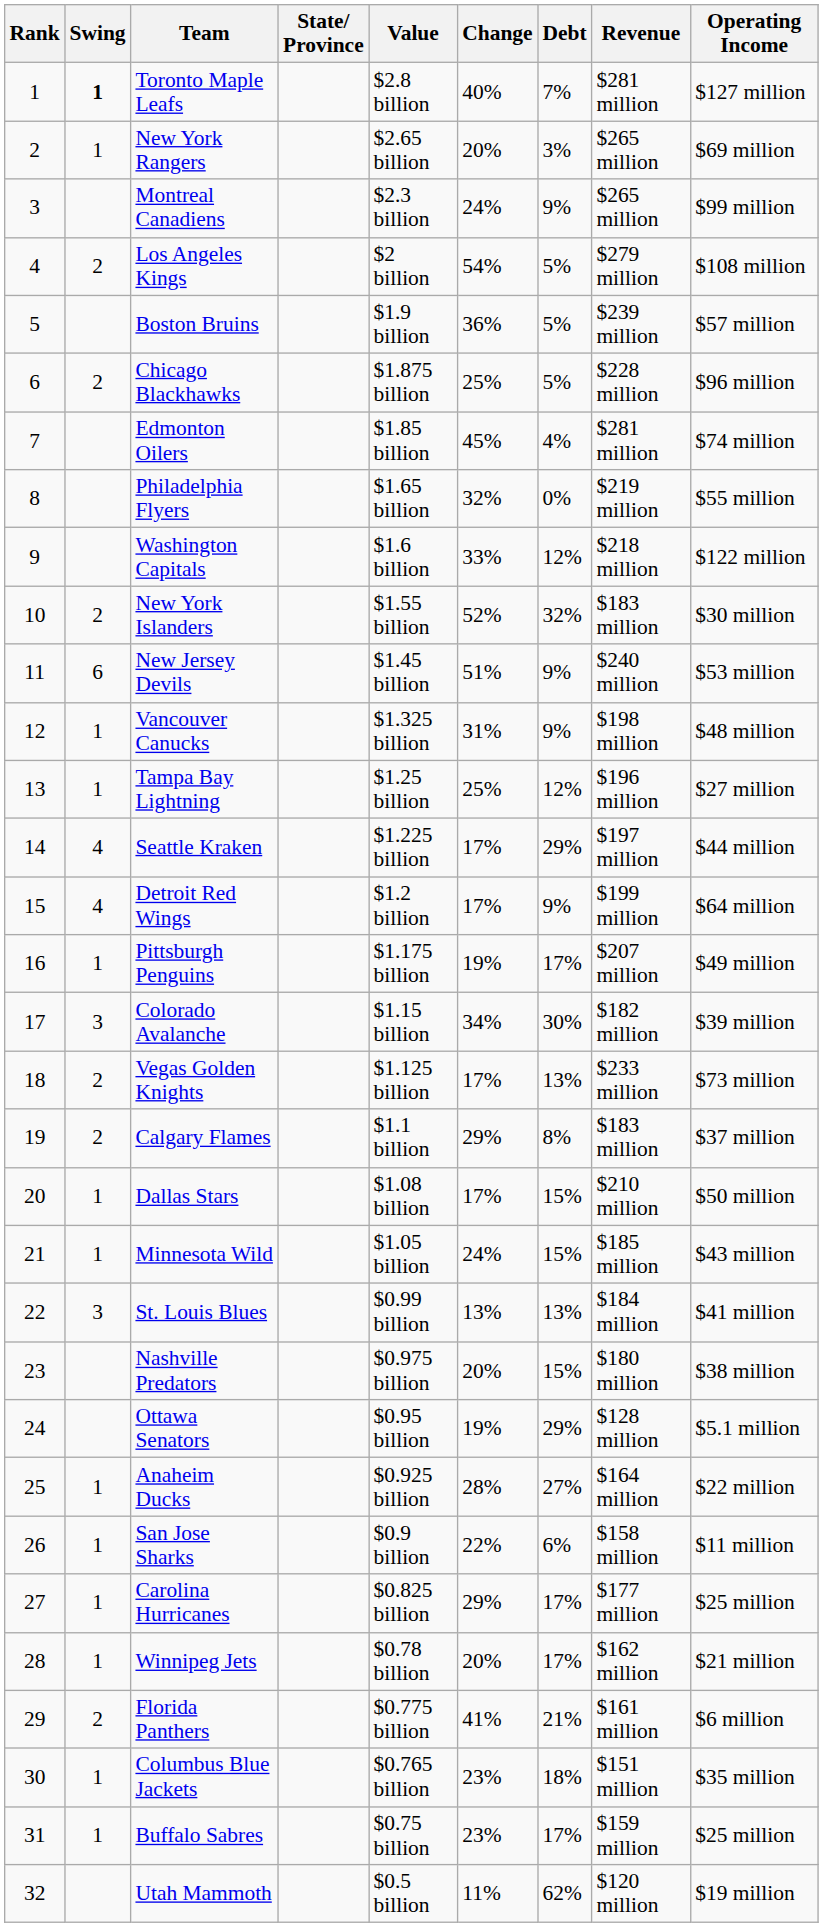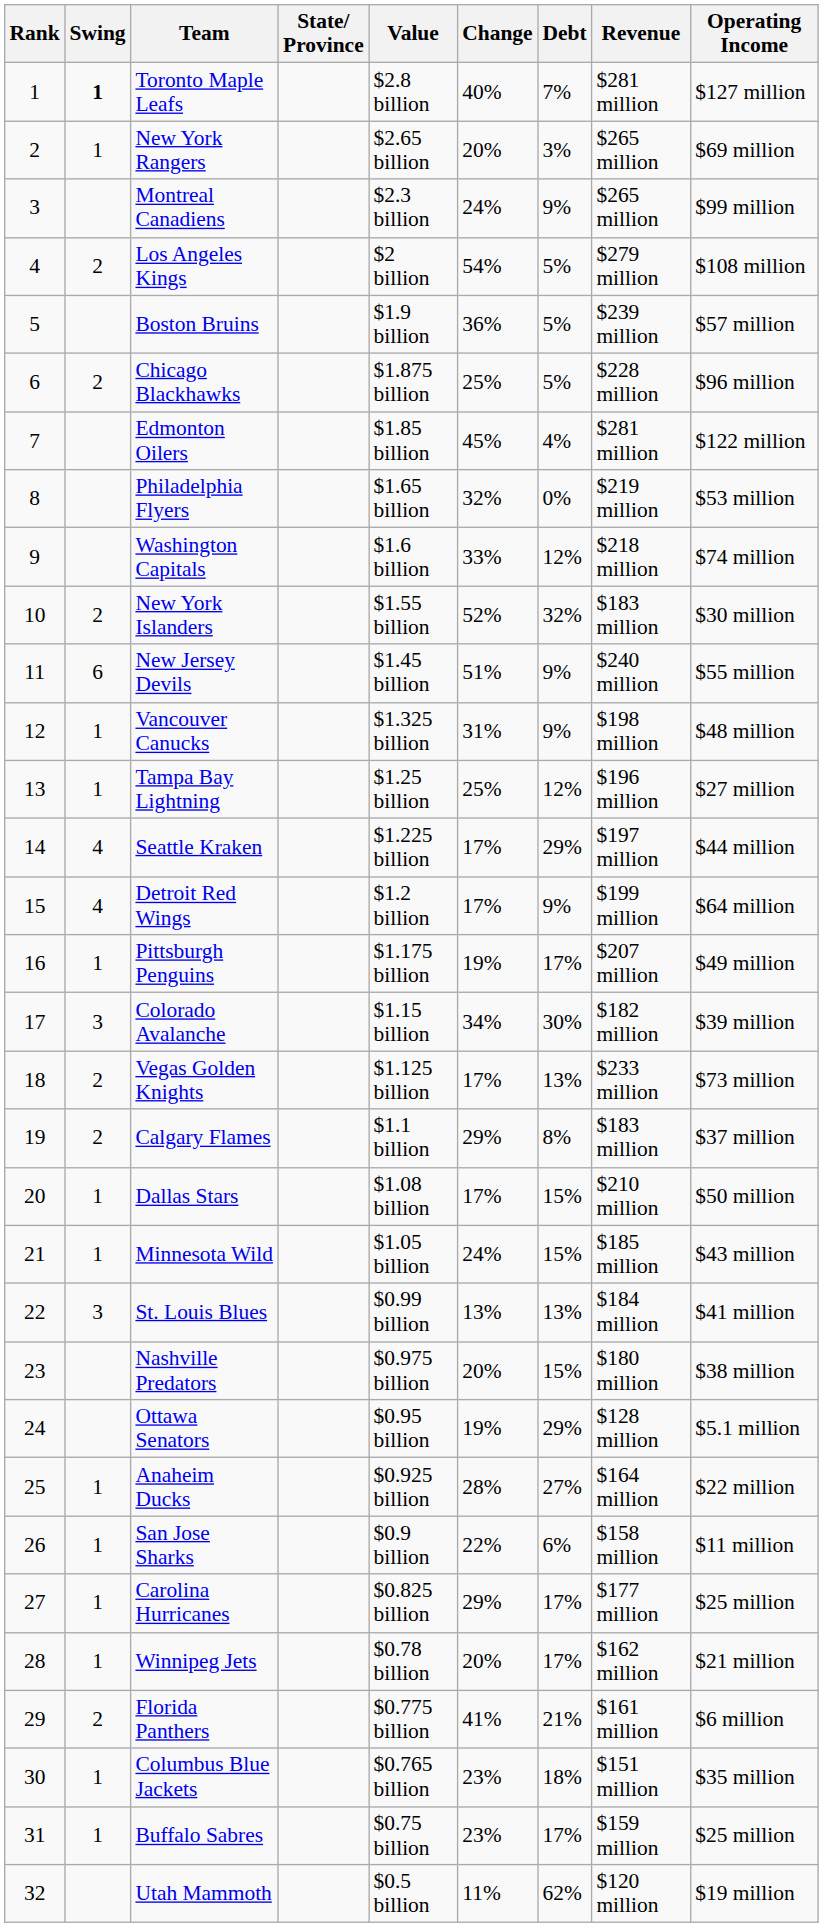Edmonton Oilers | Operating Income: $74 million -> $122 million
Philadelphia Flyers | Operating Income: $55 million -> $53 million
Washington Capitals | Operating Income: $122 million -> $74 million
New Jersey Devils | Operating Income: $53 million -> $55 million
